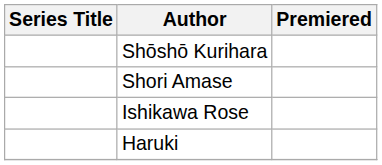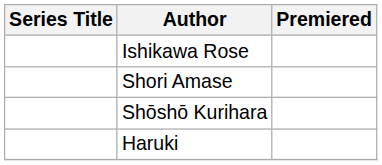rows swapped: Ishikawa Rose <-> Shōshō Kurihara
